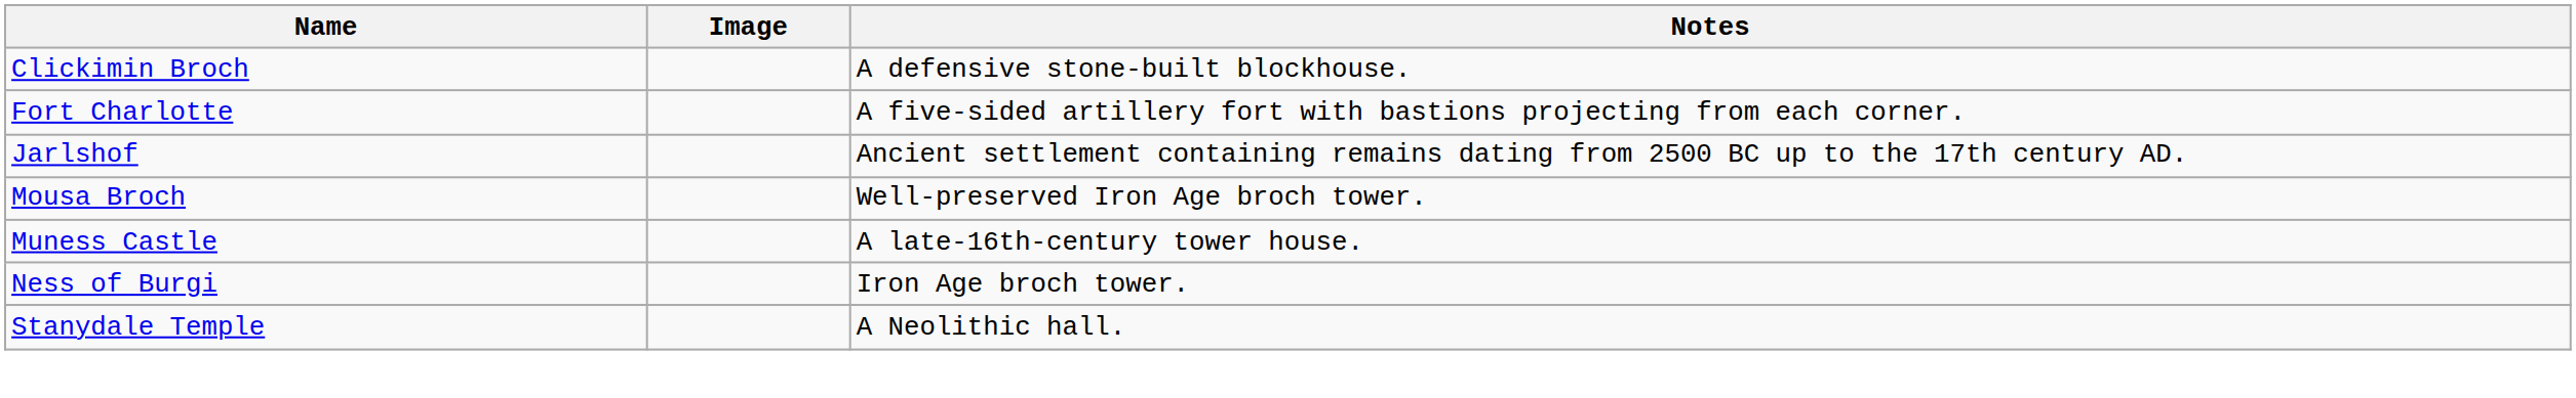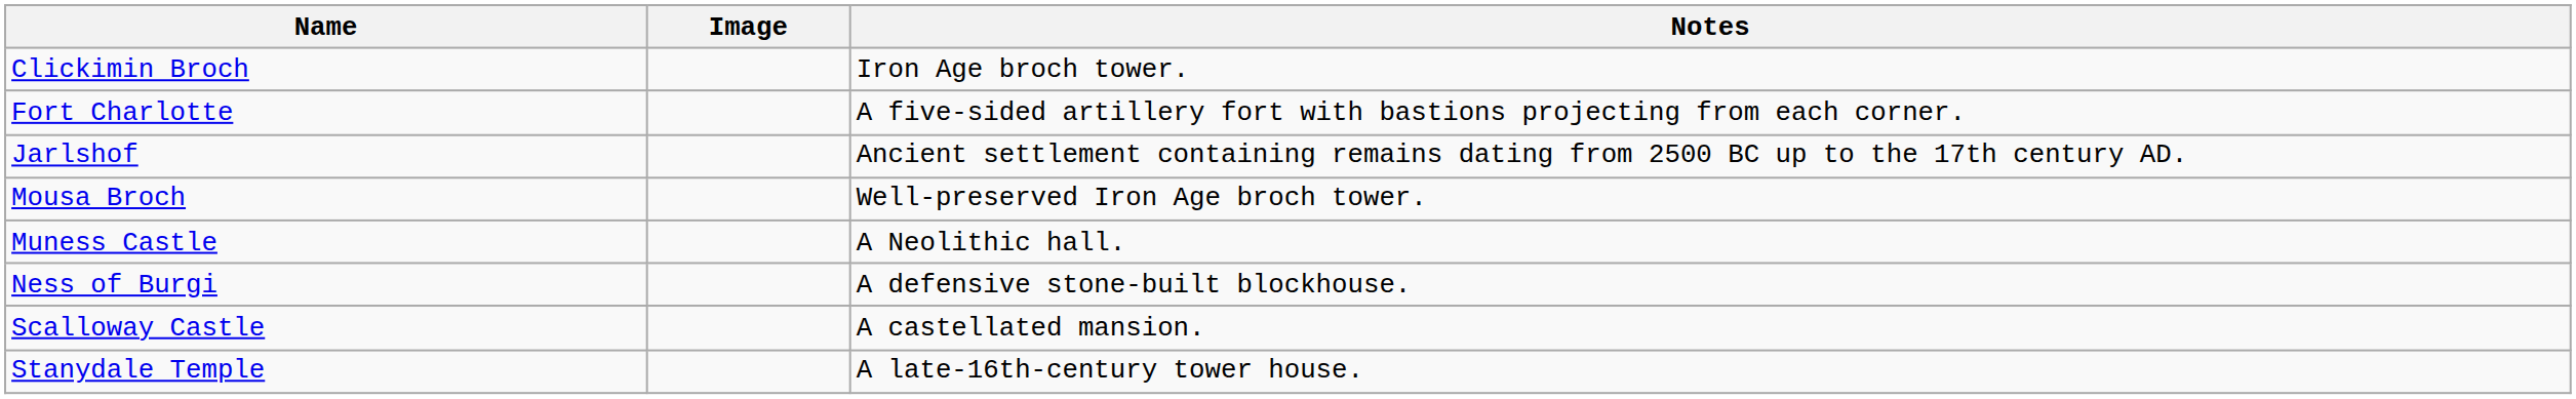Clickimin Broch | Notes: A defensive stone-built blockhouse. -> Iron Age broch tower.
Muness Castle | Notes: A late-16th-century tower house. -> A Neolithic hall.
Ness of Burgi | Notes: Iron Age broch tower. -> A defensive stone-built blockhouse.
+ row: Scalloway Castle | A castellated mansion.
Stanydale Temple | Notes: A Neolithic hall. -> A late-16th-century tower house.
